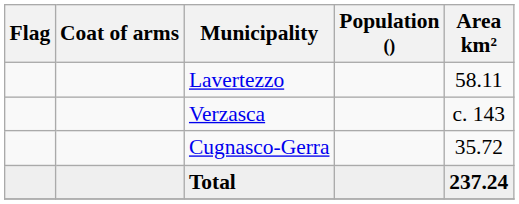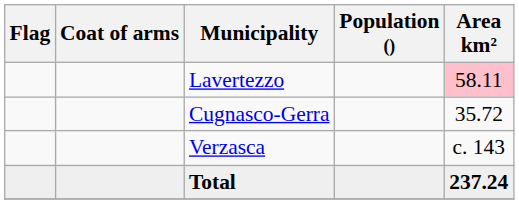Lavertezzo | Area km²: no background -> pink background
rows swapped: Verzasca <-> Cugnasco-Gerra
